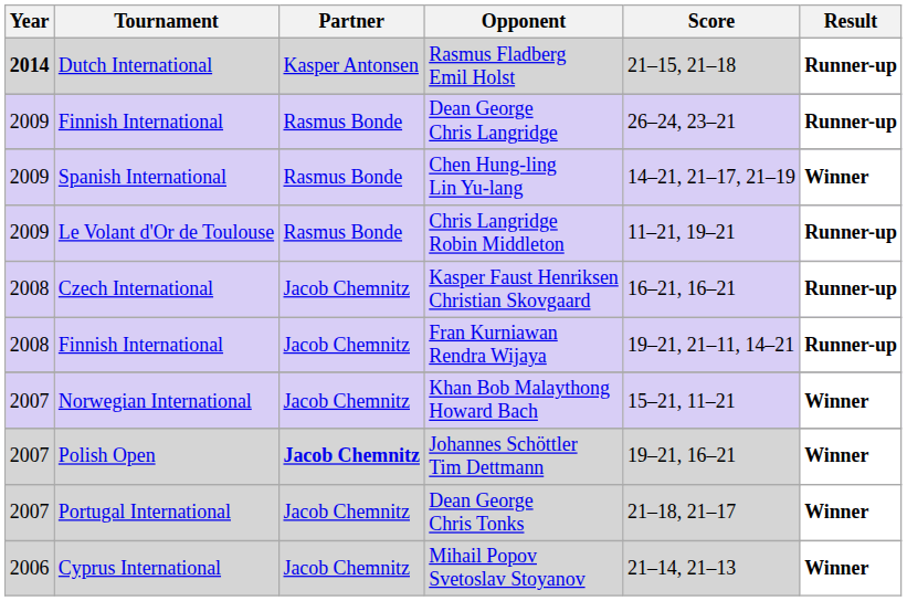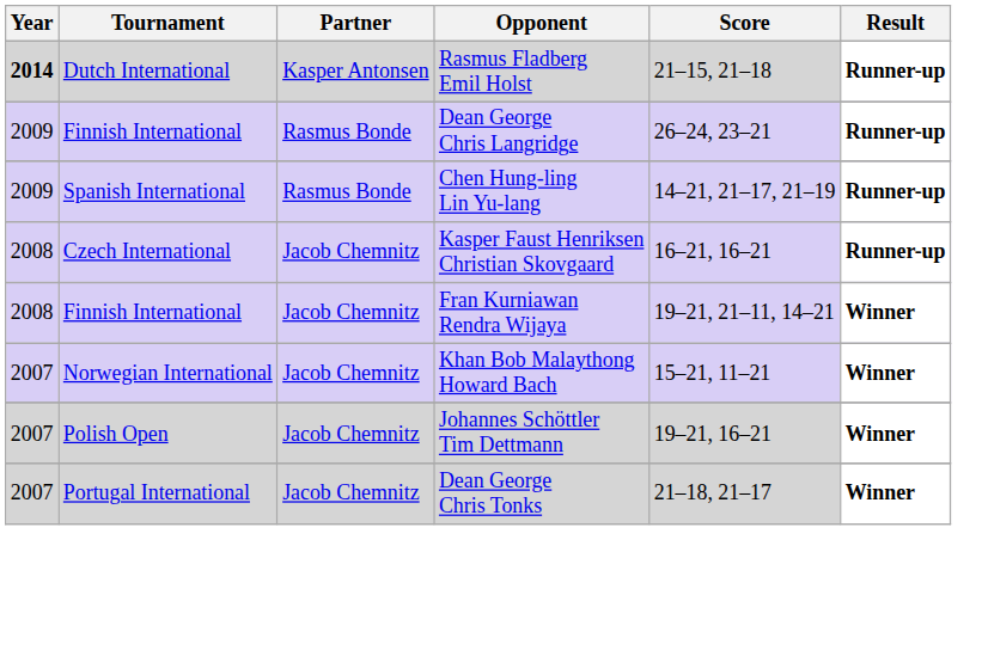Chen Hung-ling Lin Yu-lang | Result: Winner -> Runner-up
- row: 2009 | Le Volant d'Or de Toulouse | Rasmus Bonde | Chris Langridge Robin Middleton | 11–21, 19–21 | Runner-up
Fran Kurniawan Rendra Wijaya | Result: Runner-up -> Winner
Johannes Schöttler Tim Dettmann | Partner: bold -> normal
- row: 2006 | Cyprus International | Jacob Chemnitz | Mihail Popov Svetoslav Stoyanov | 21–14, 21–13 | Winner
